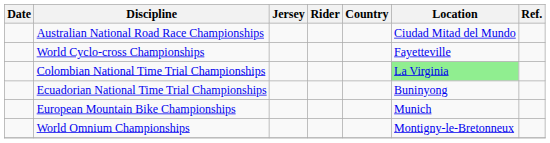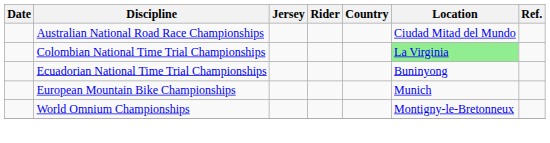- row: World Cyclo-cross Championships | Fayetteville
